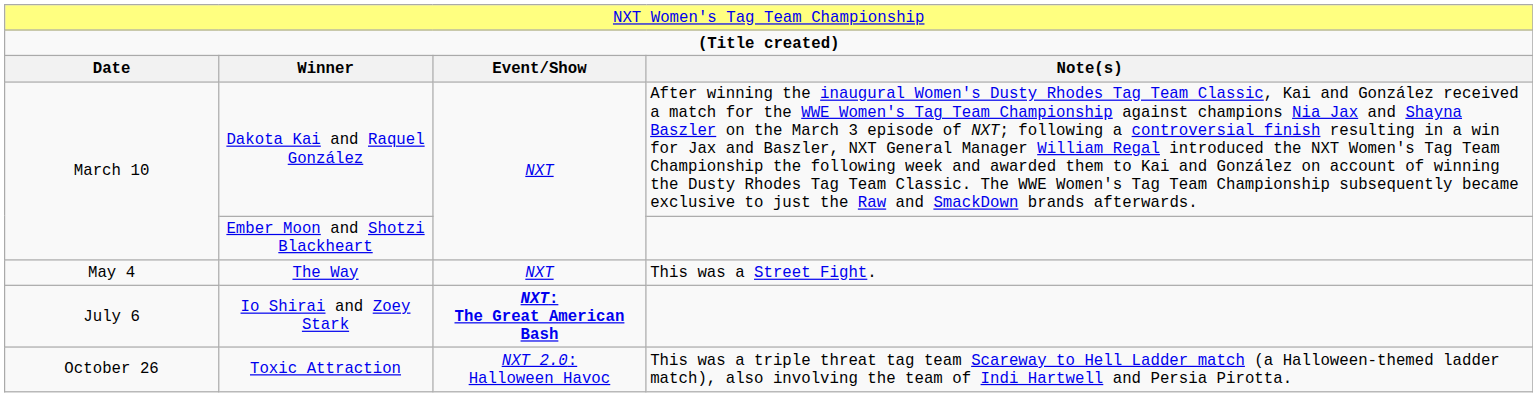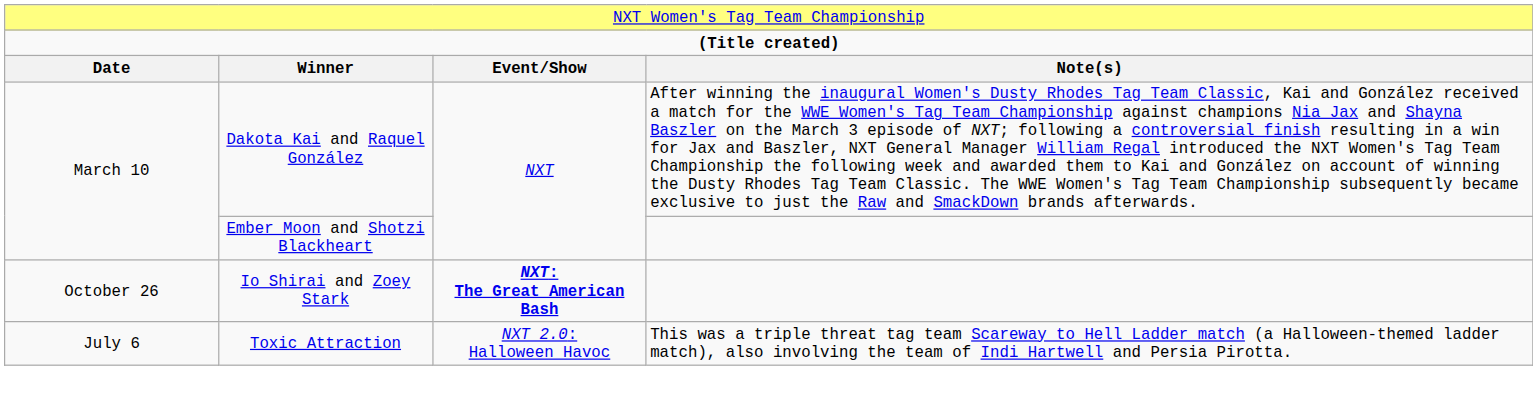- row: May 4 | The Way | NXT | This was a Street Fight.
Io Shirai and Zoey Stark | column 1: July 6 -> October 26
Toxic Attraction | column 1: October 26 -> July 6
